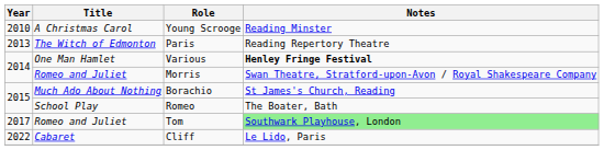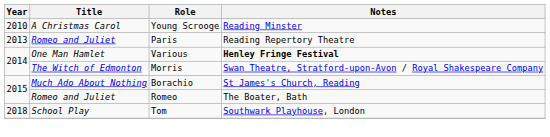Paris | Title: The Witch of Edmonton -> Romeo and Juliet
Morris | Title: Romeo and Juliet -> The Witch of Edmonton
Romeo | Title: School Play -> Romeo and Juliet
Tom | Year: 2017 -> 2018
Tom | Title: Romeo and Juliet -> School Play
Tom | Notes: lightgreen background -> no background
- row: 2022 | Cabaret | Cliff | Le Lido, Paris
